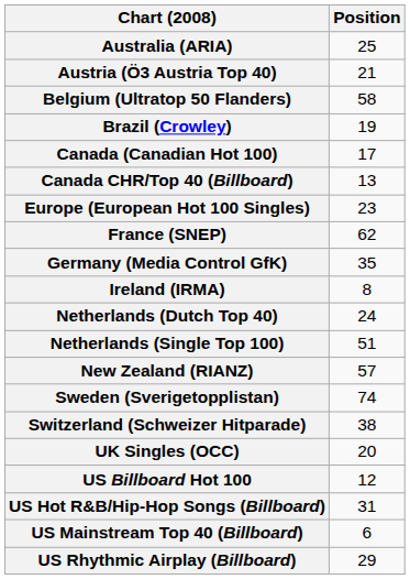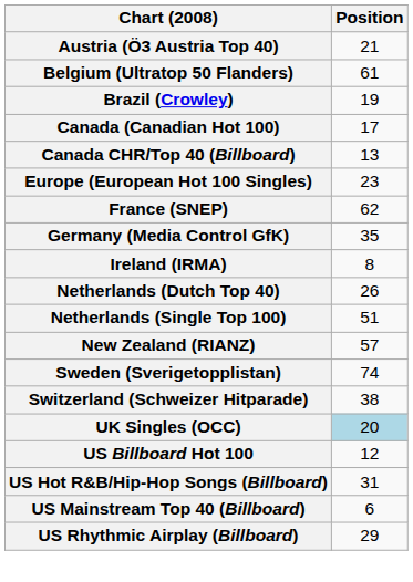- row: Australia (ARIA) | 25
Belgium (Ultratop 50 Flanders) | Position: 58 -> 61
Netherlands (Dutch Top 40) | Position: 24 -> 26
UK Singles (OCC) | Position: no background -> lightblue background
